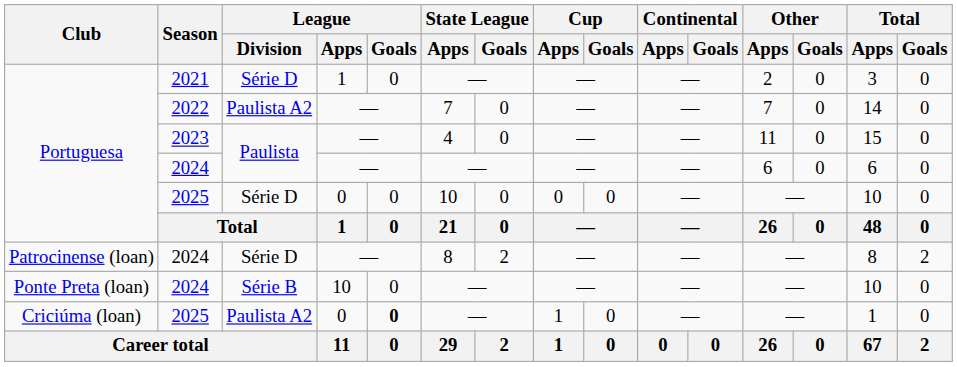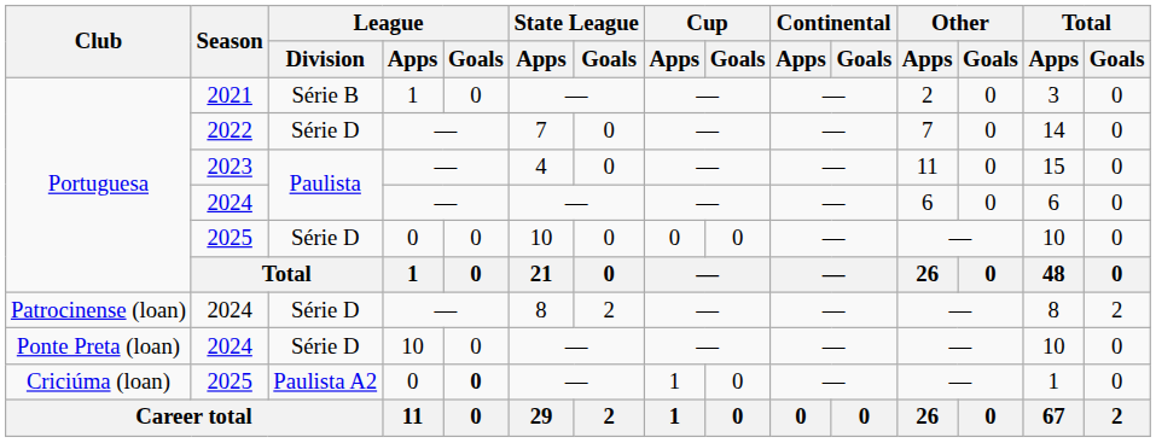2021 | League / Division: Série D -> Série B
2022 | League / Division: Paulista A2 -> Série D
Ponte Preta (loan) / 2024 | League / Division: Série B -> Série D
